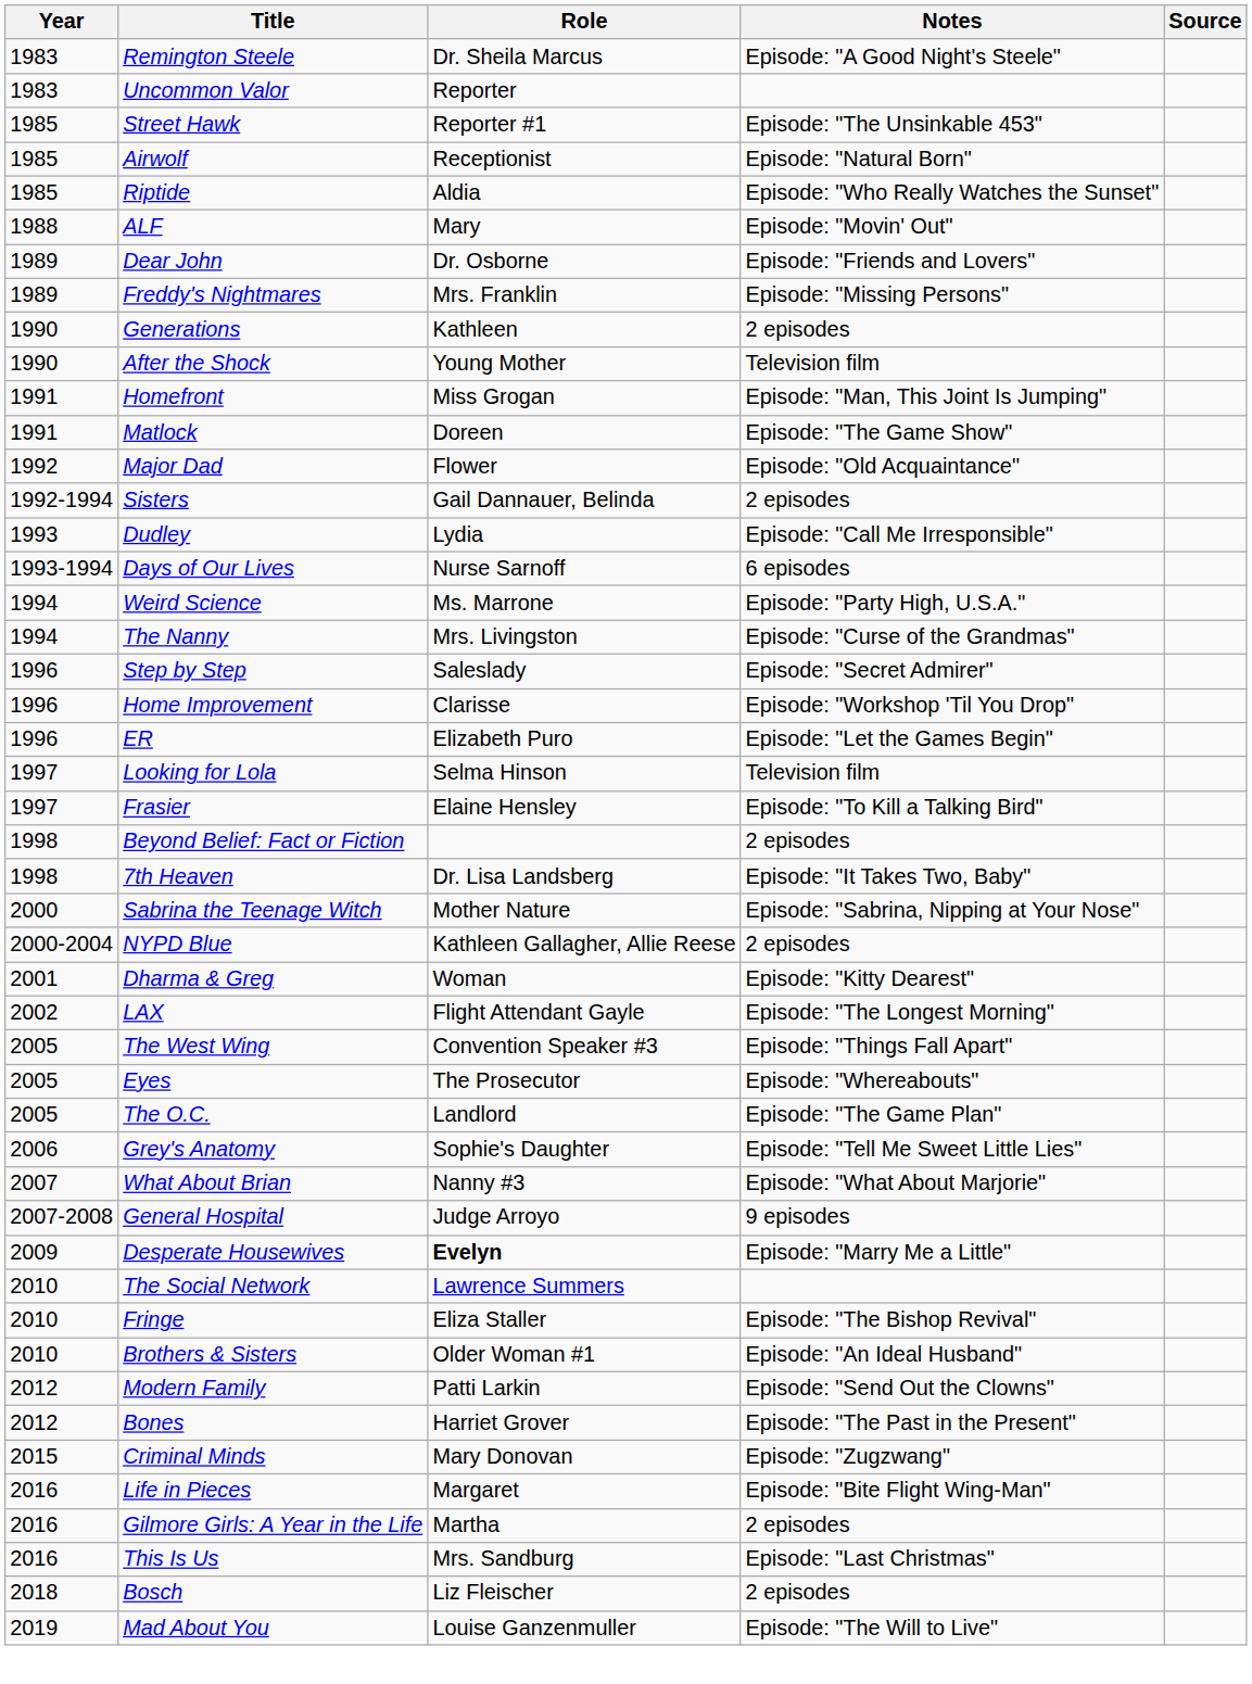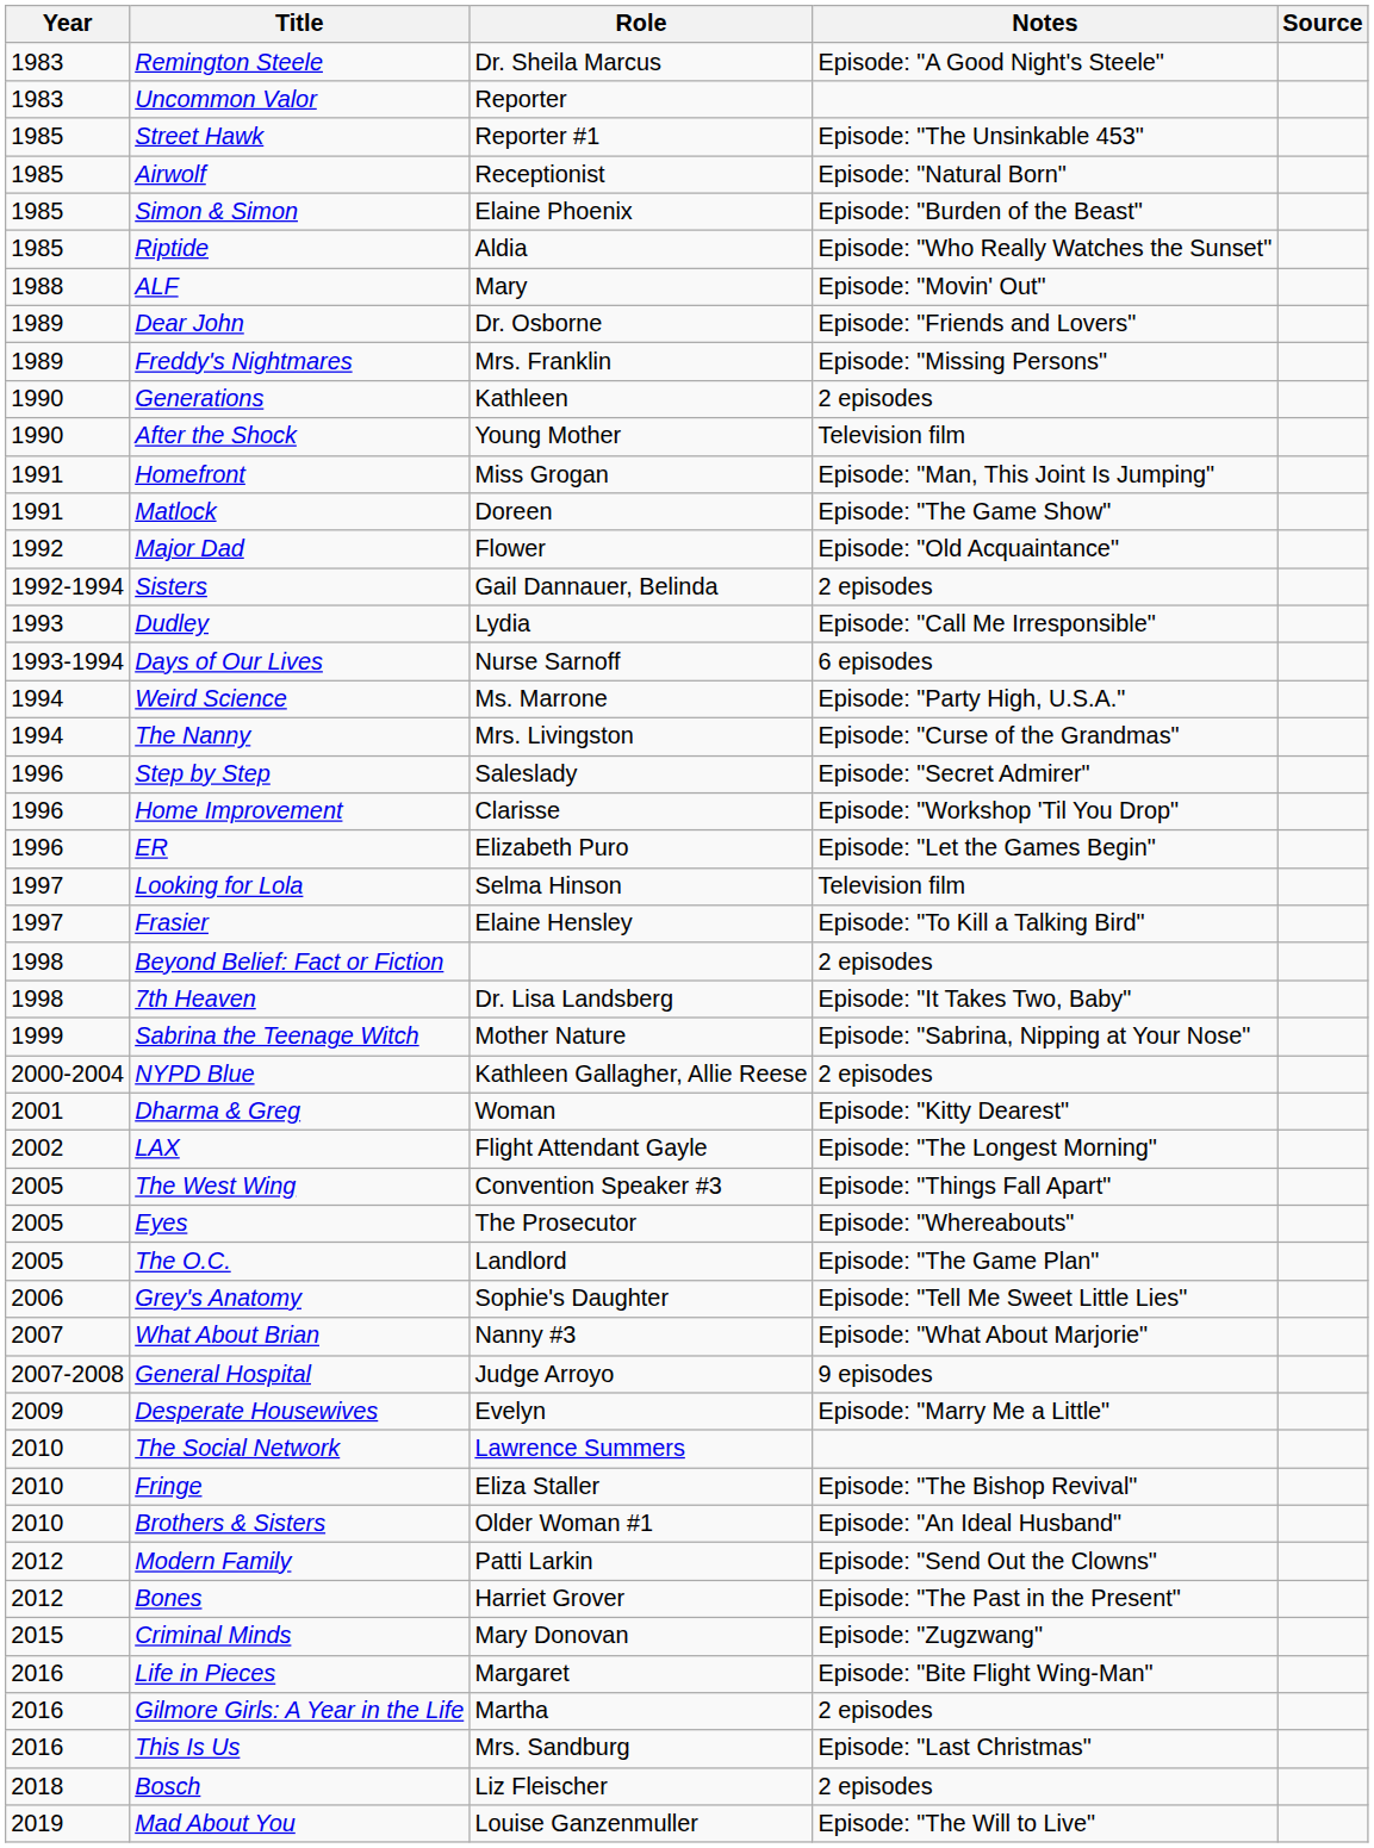+ row: 1985 | Simon & Simon | Elaine Phoenix | Episode: "Burden of the Beast"
Sabrina the Teenage Witch | Year: 2000 -> 1999
Desperate Housewives | Role: bold -> normal
